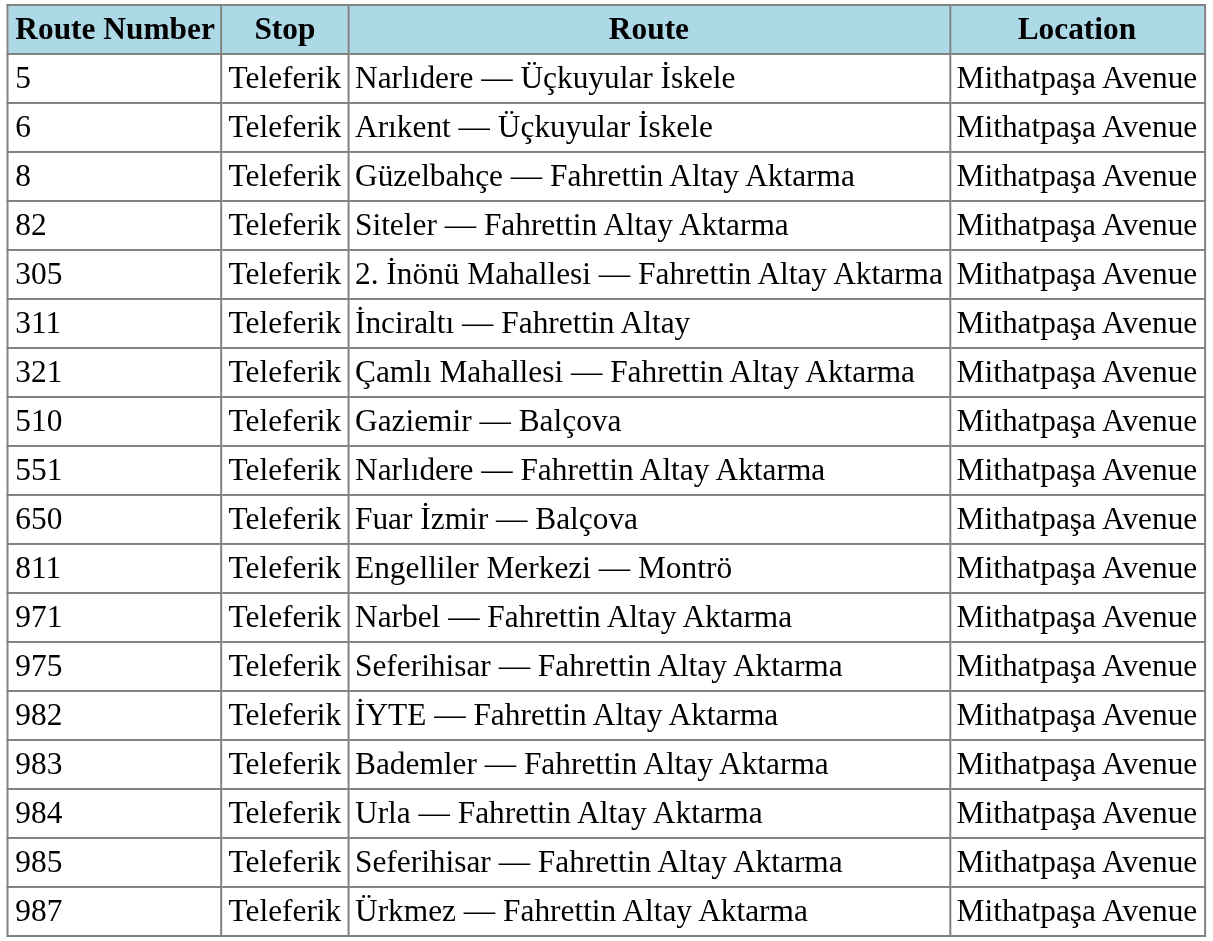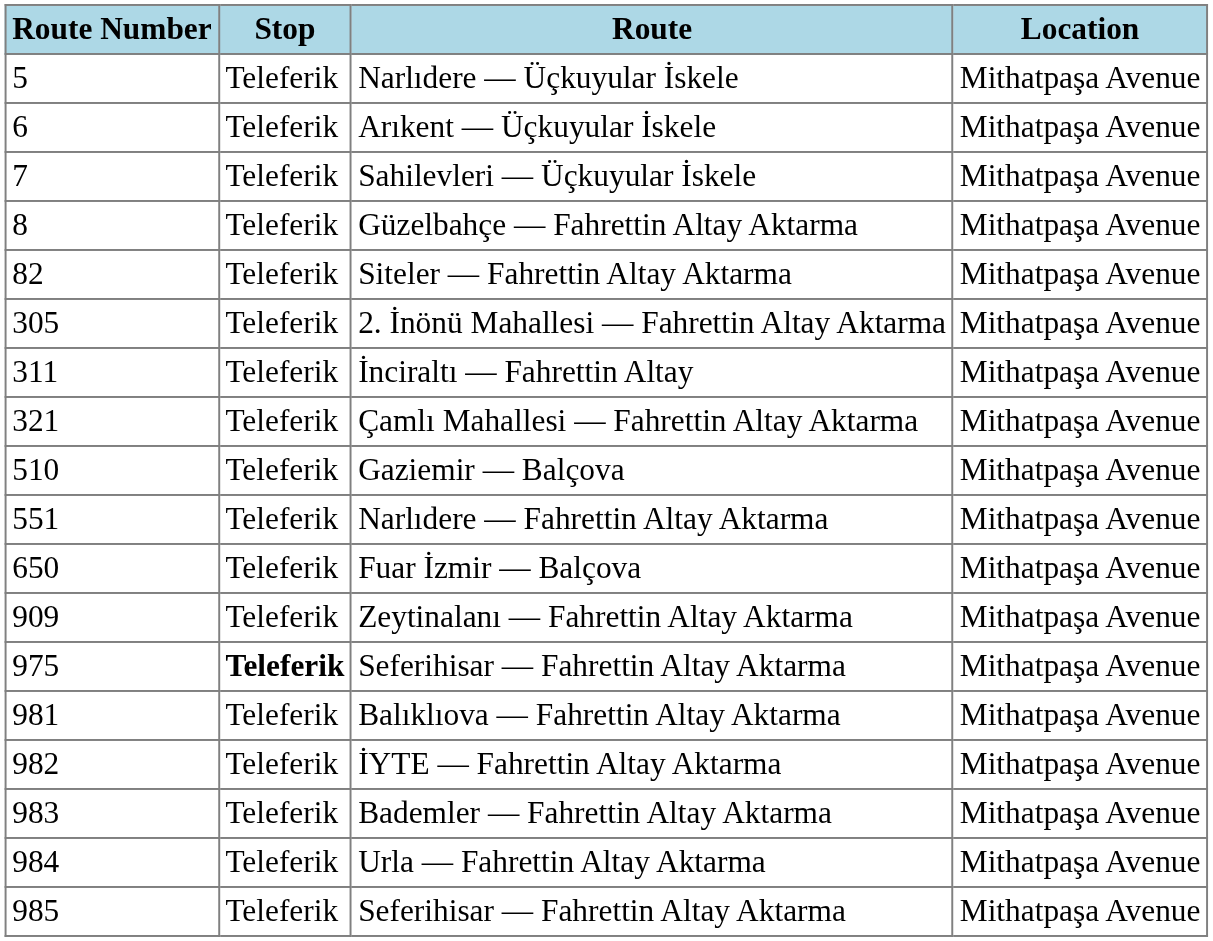+ row: 7 | Teleferik | Sahilevleri — Üçkuyular İskele | Mithatpaşa Avenue
- row: 811 | Teleferik | Engelliler Merkezi — Montrö | Mithatpaşa Avenue
+ row: 909 | Teleferik | Zeytinalanı — Fahrettin Altay Aktarma | Mithatpaşa Avenue
- row: 971 | Teleferik | Narbel — Fahrettin Altay Aktarma | Mithatpaşa Avenue
975 / Seferihisar — Fahrettin Altay Aktarma | Stop: normal -> bold
+ row: 981 | Teleferik | Balıklıova — Fahrettin Altay Aktarma | Mithatpaşa Avenue
- row: 987 | Teleferik | Ürkmez — Fahrettin Altay Aktarma | Mithatpaşa Avenue
